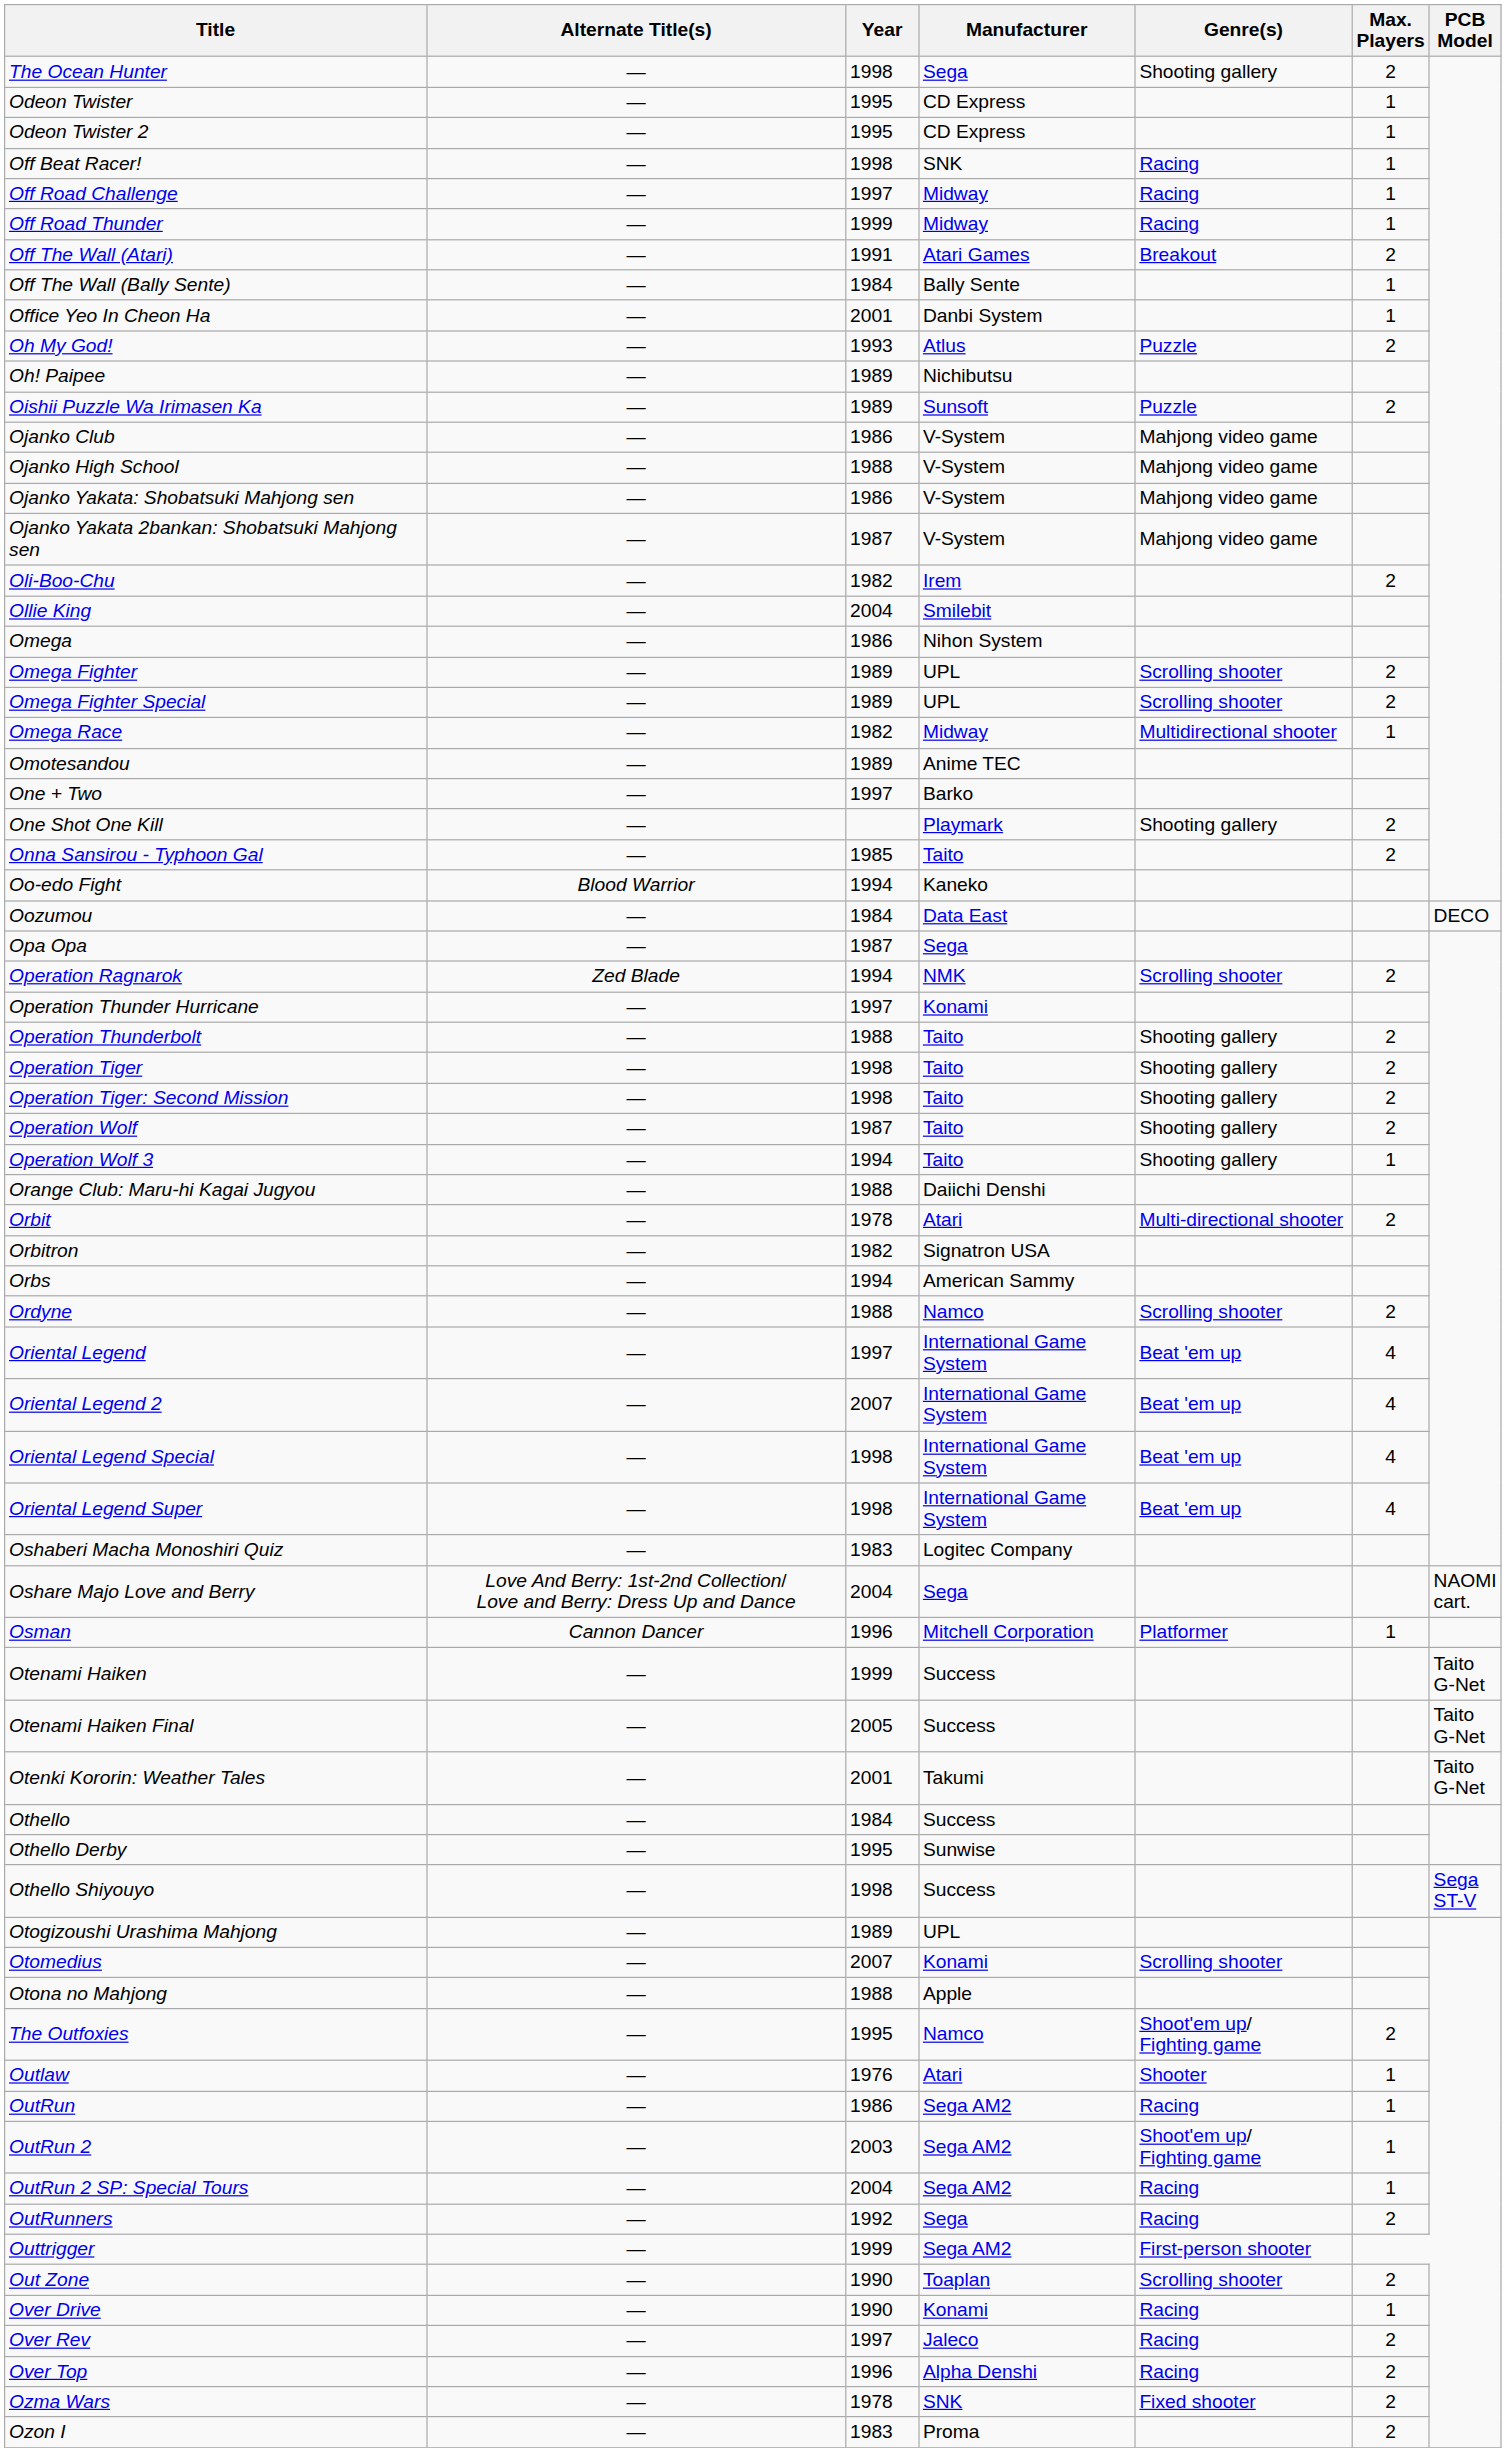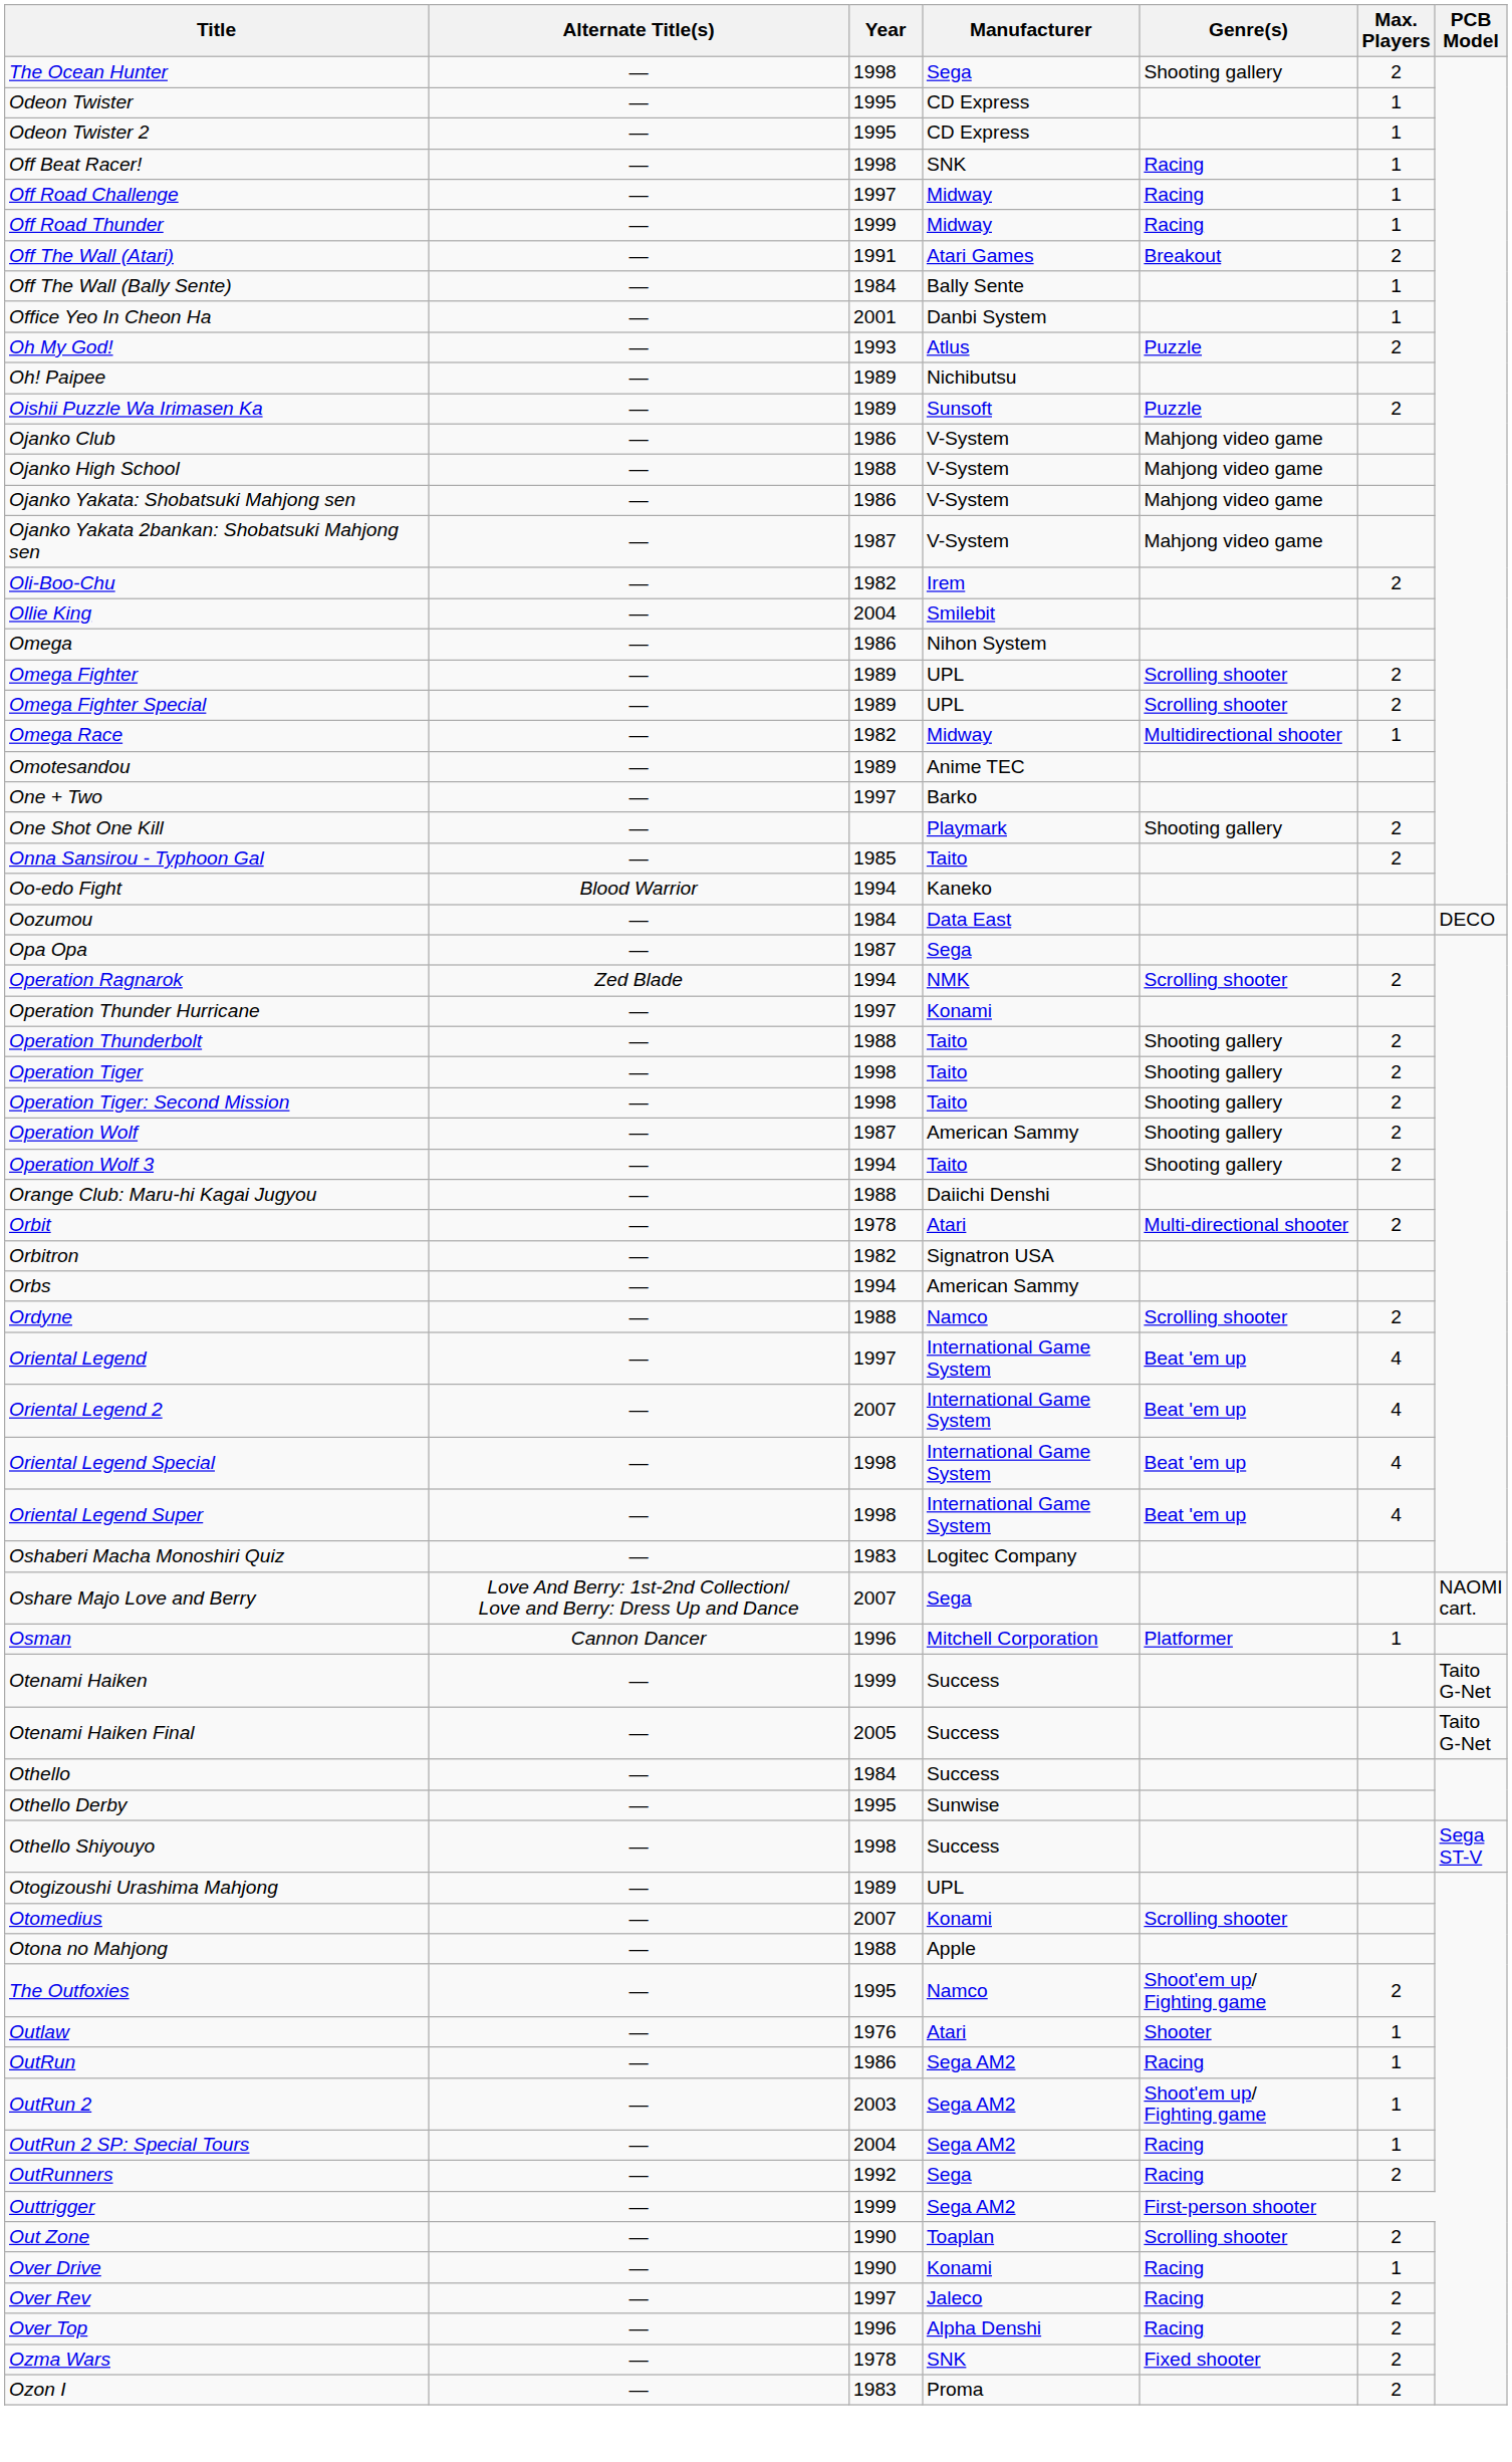Operation Wolf | Manufacturer: Taito -> American Sammy
Operation Wolf 3 | Max. Players: 1 -> 2
Oshare Majo Love and Berry | Year: 2004 -> 2007
- row: Otenki Kororin: Weather Tales | — | 2001 | Takumi | Taito G-Net
